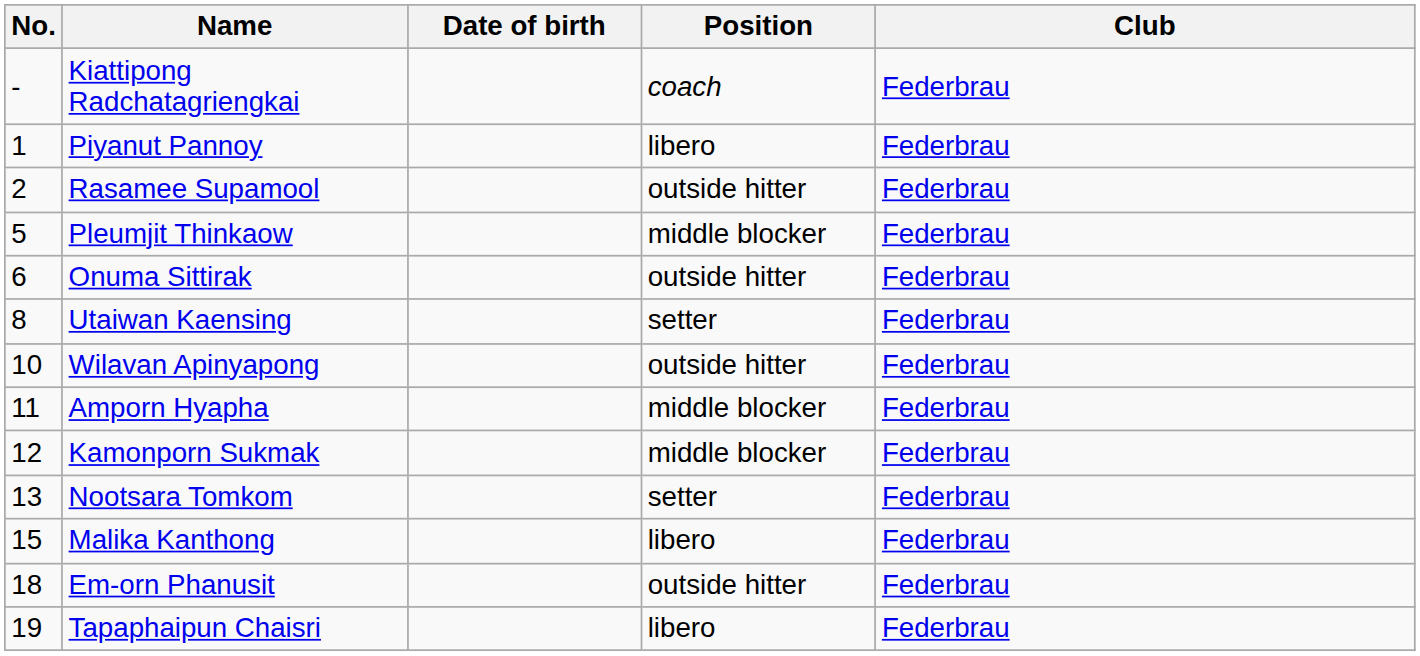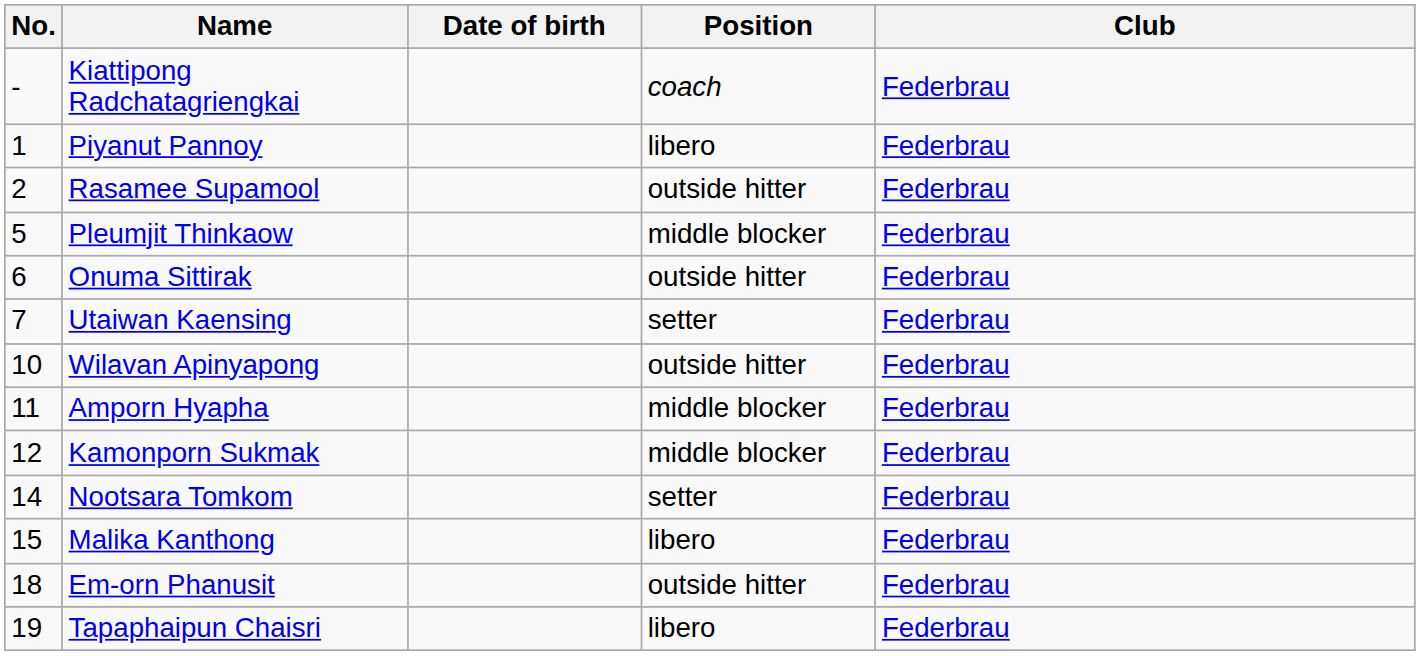Utaiwan Kaensing | No.: 8 -> 7
Nootsara Tomkom | No.: 13 -> 14
